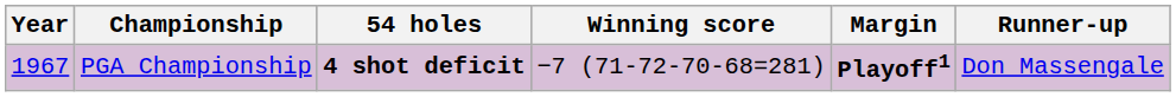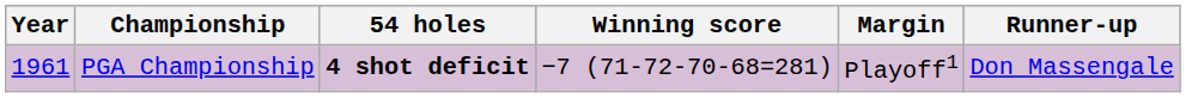PGA Championship | Year: 1967 -> 1961
PGA Championship | Margin: bold -> normal
